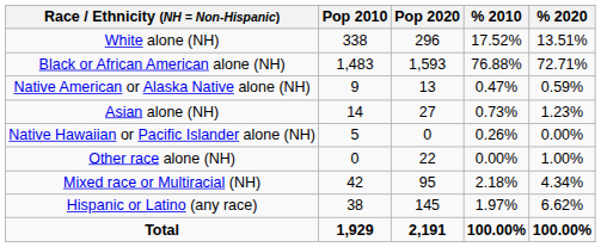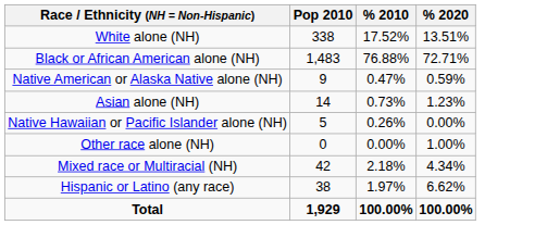- column: Pop 2020 | 296 | 1,593 | 13 | 27 | 0 | 22 | 95 | 145 | 2,191
